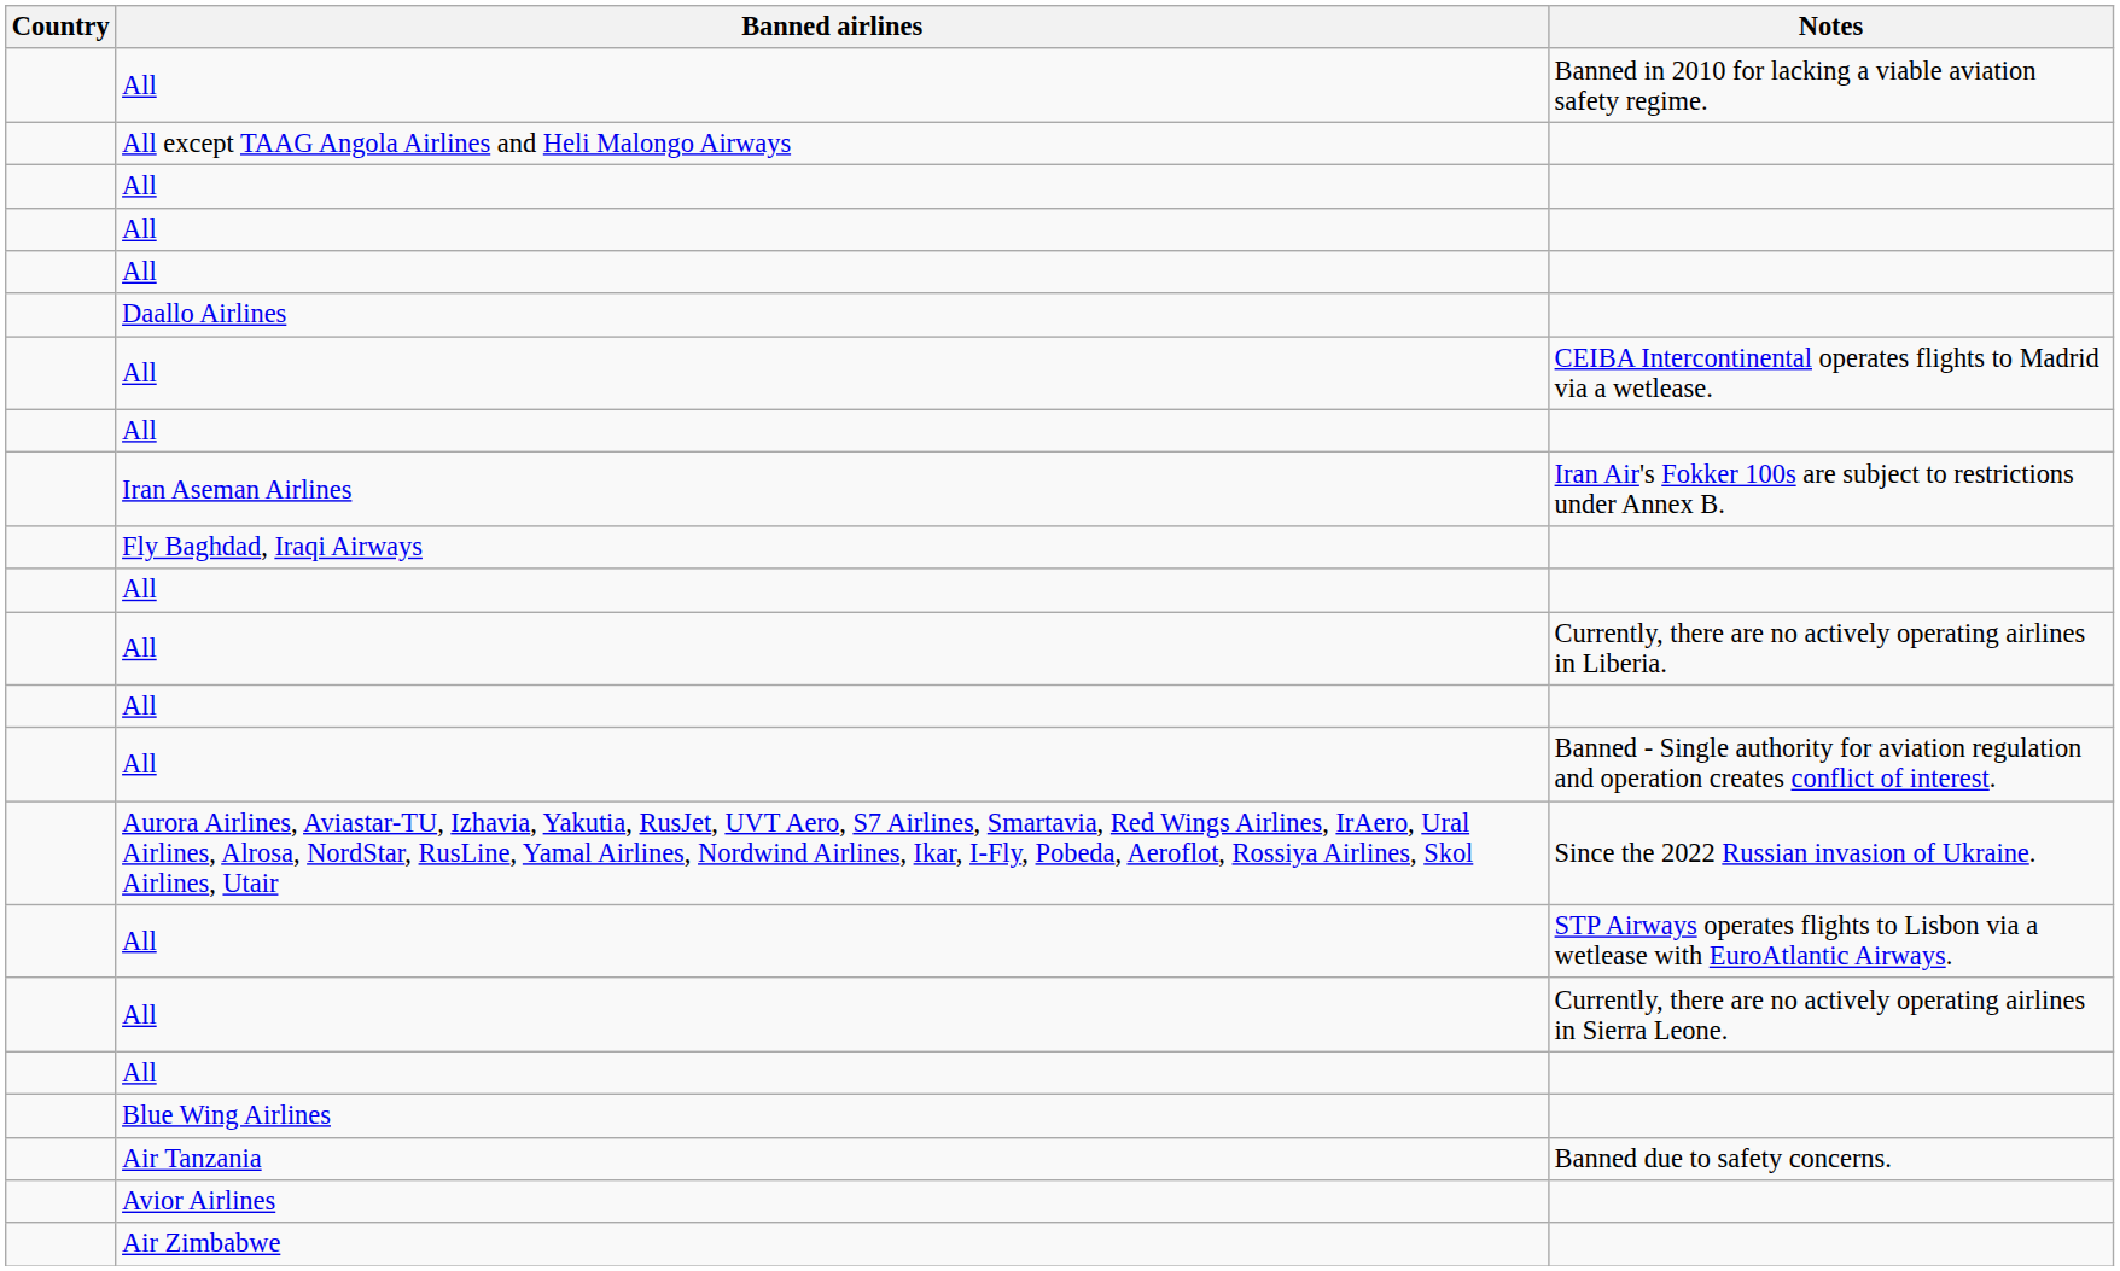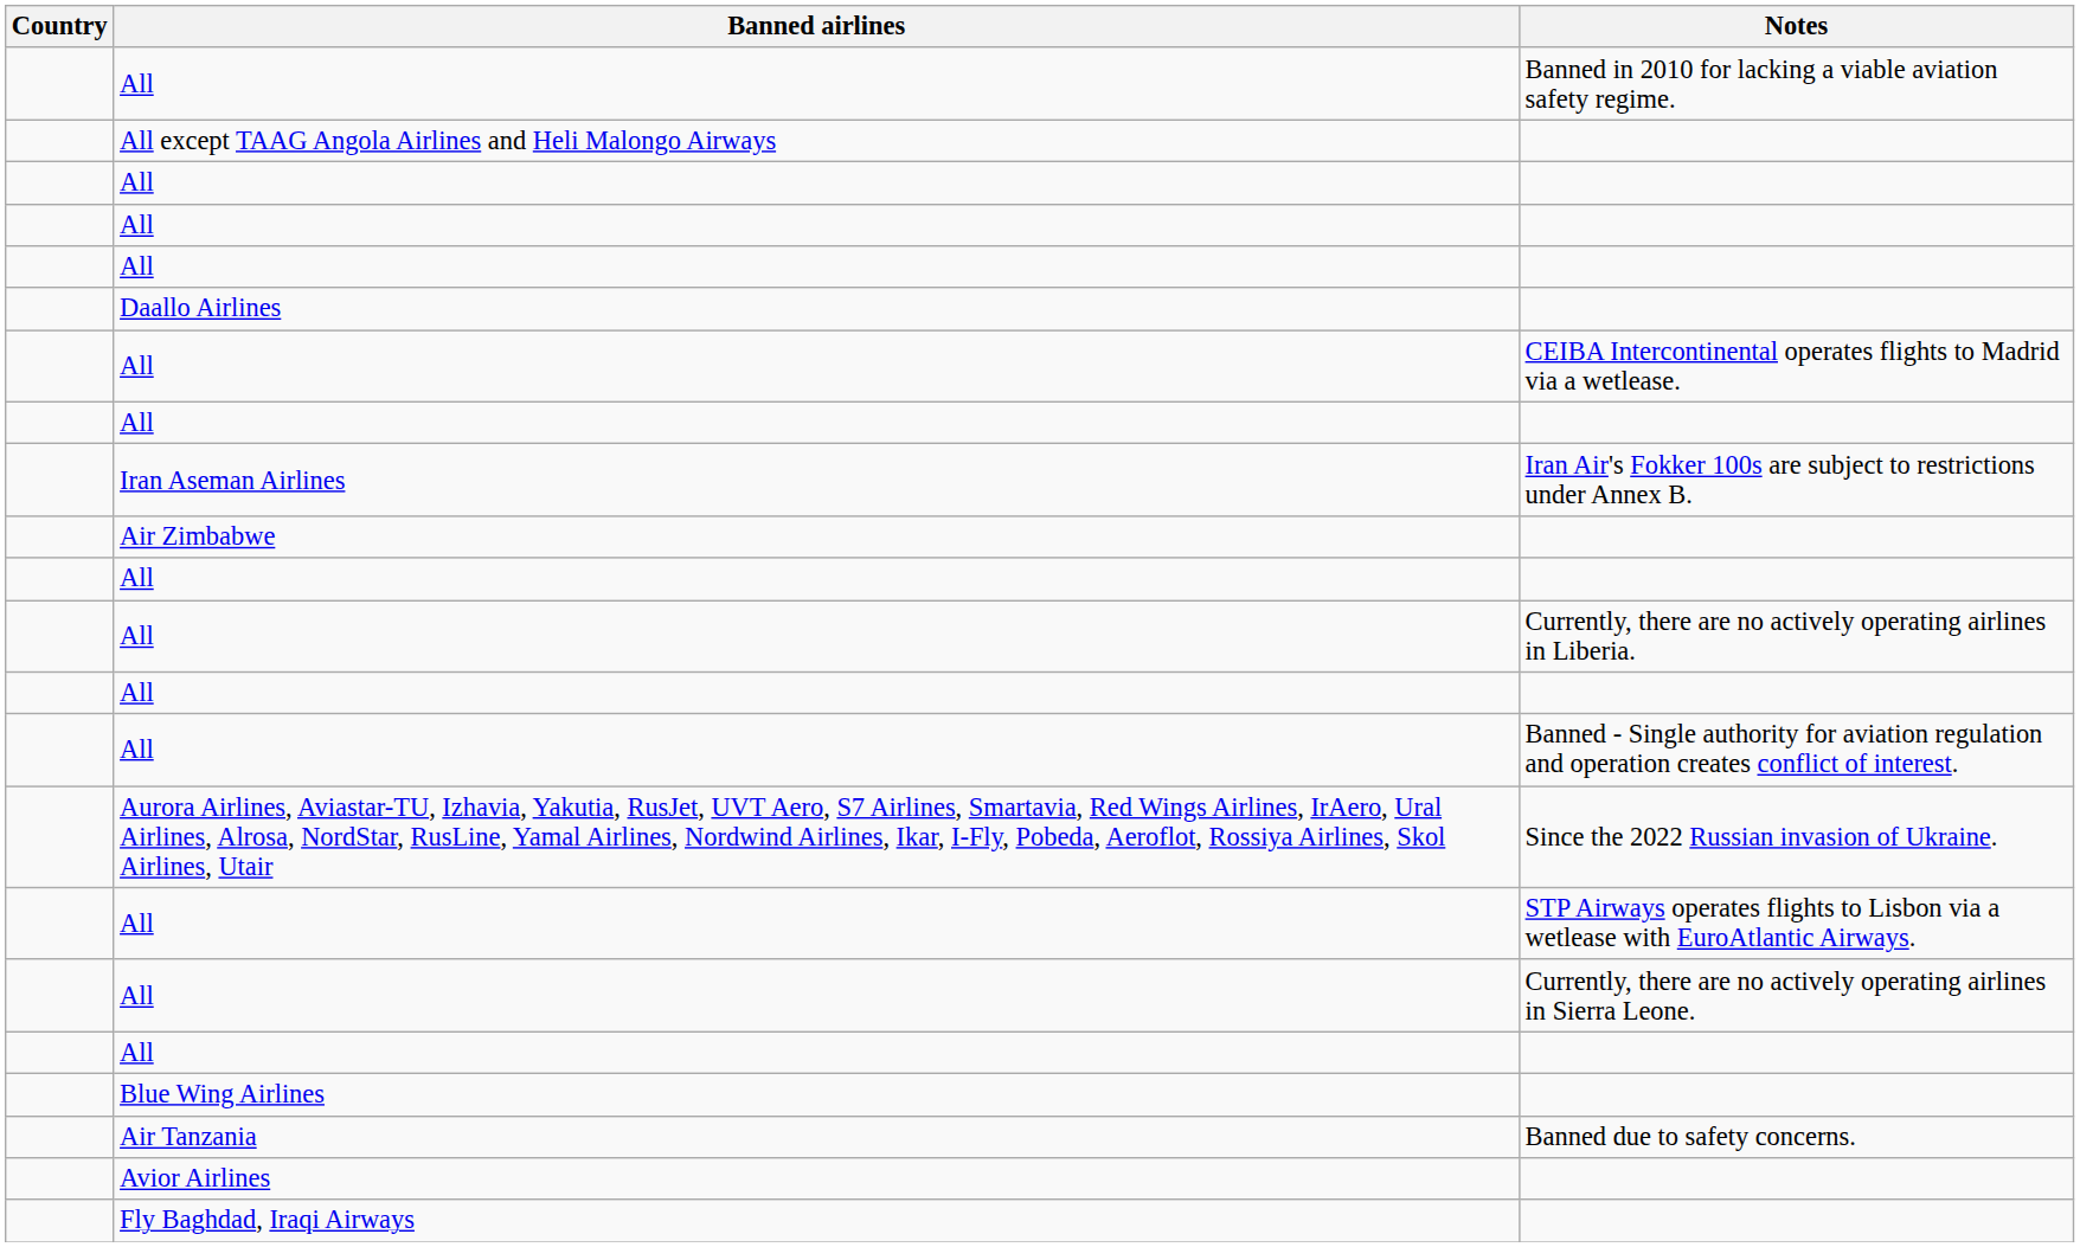rows swapped: Fly Baghdad, Iraqi Airways <-> Air Zimbabwe
